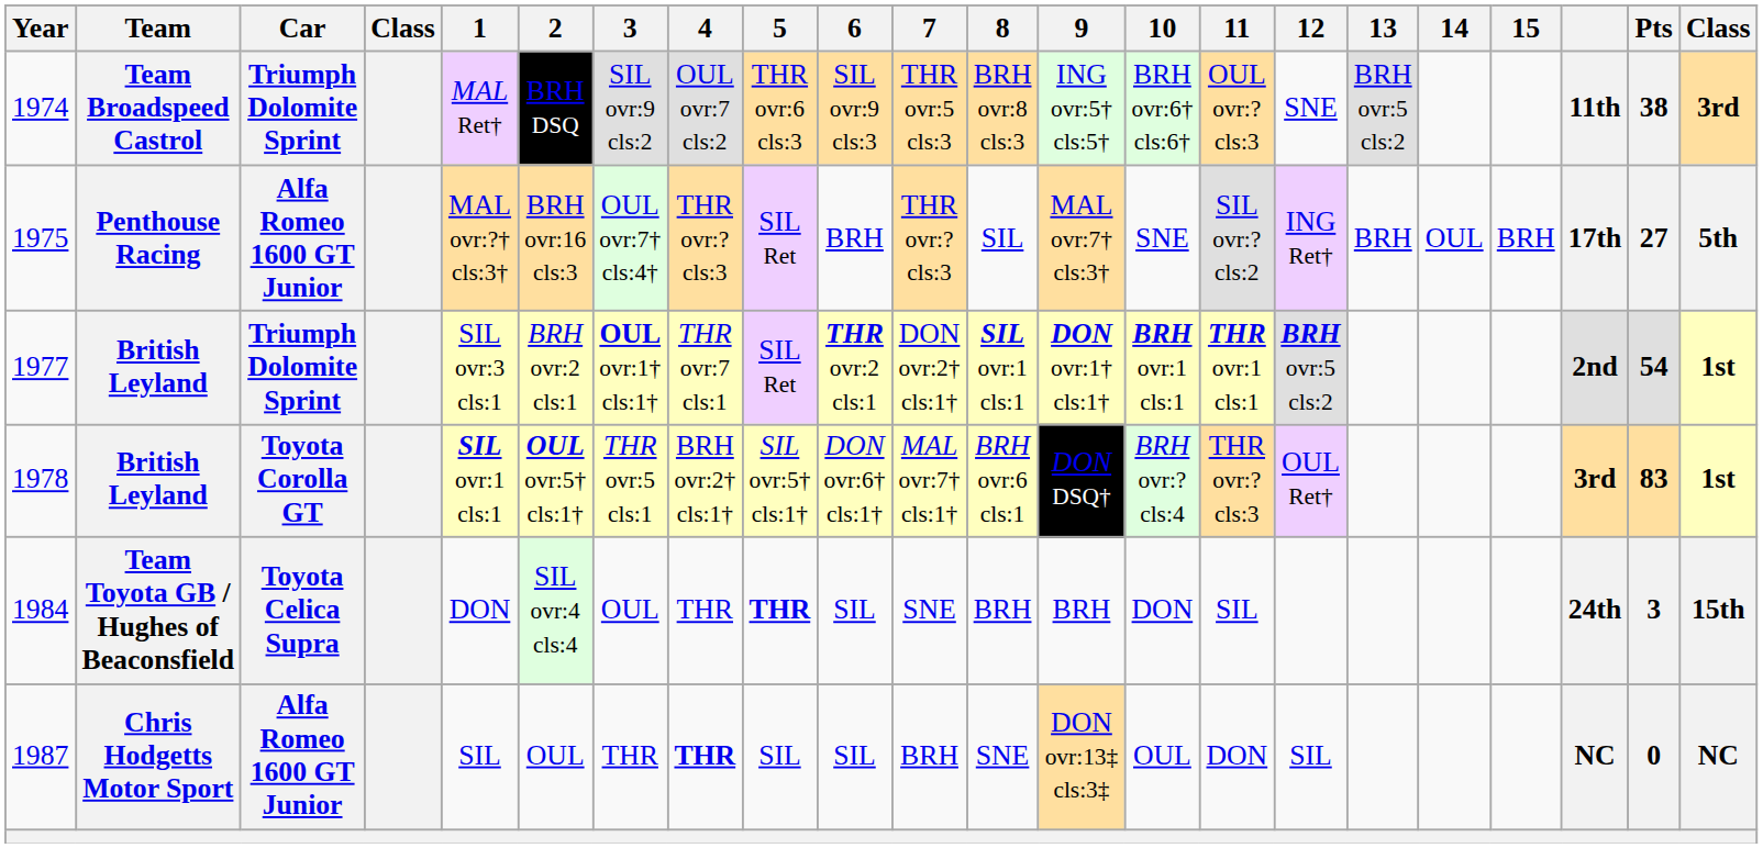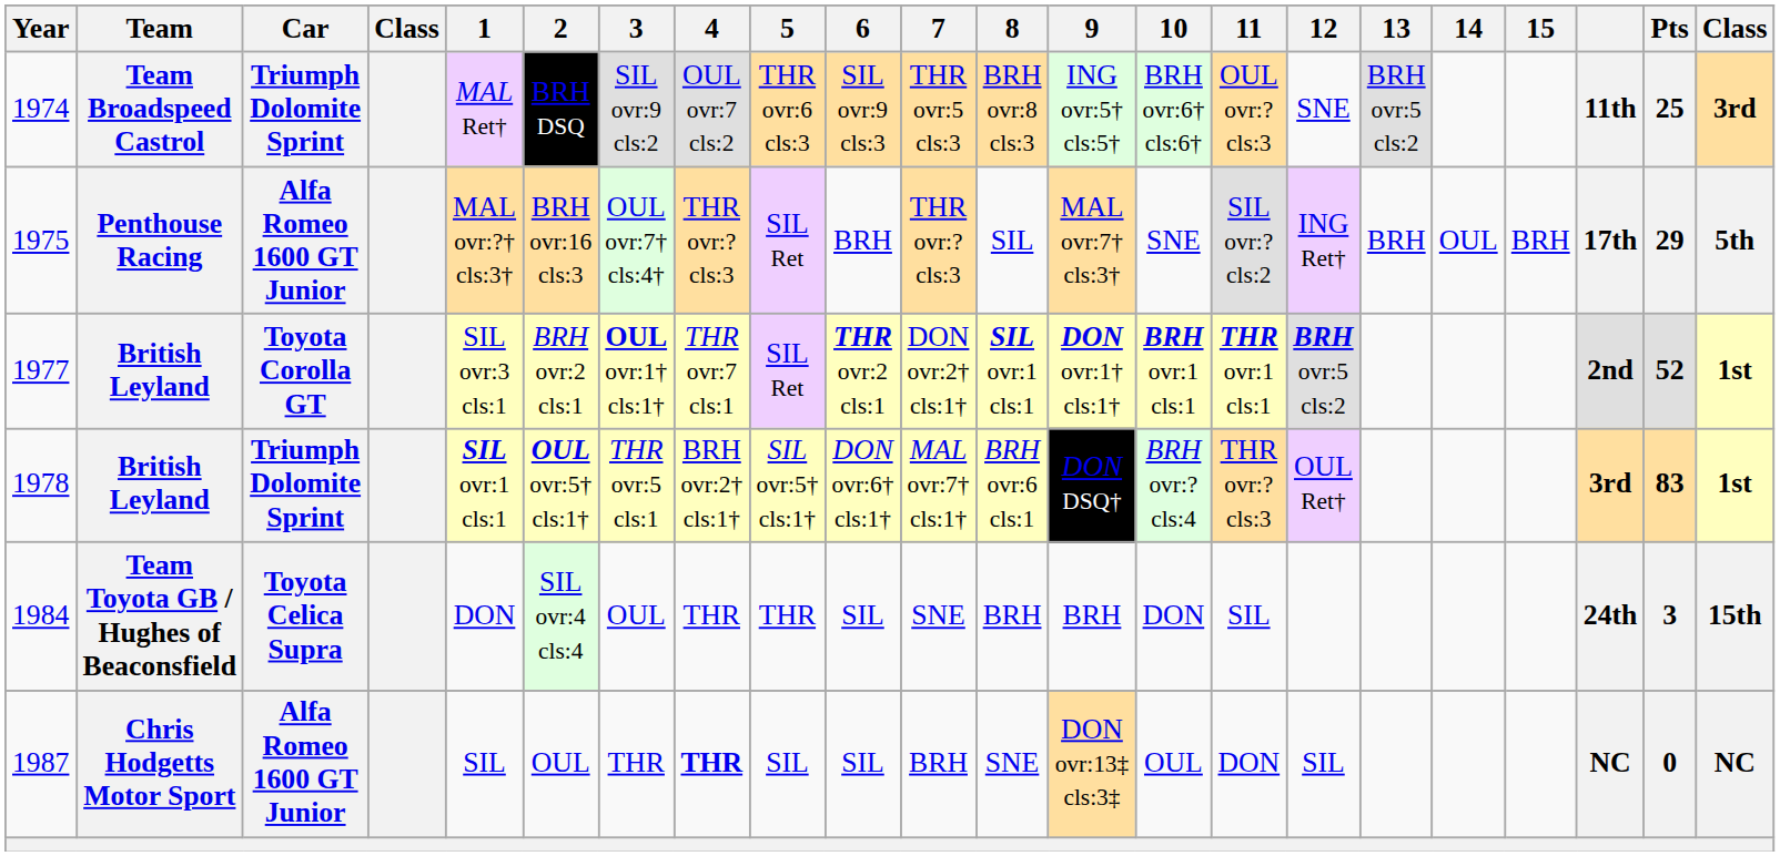1974 | Pts: 38 -> 25
1975 | Pts: 27 -> 29
1977 | Car: Triumph Dolomite Sprint -> Toyota Corolla GT
1977 | Pts: 54 -> 52
1978 | Car: Toyota Corolla GT -> Triumph Dolomite Sprint
1984 | 5: bold -> normal
